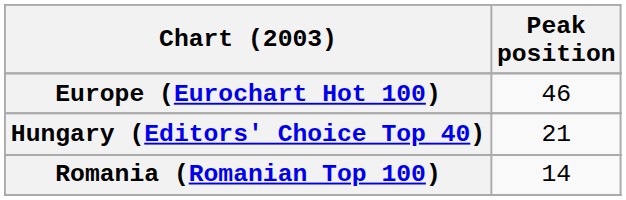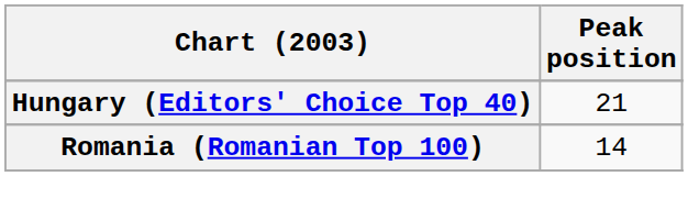- row: Europe (Eurochart Hot 100) | 46
